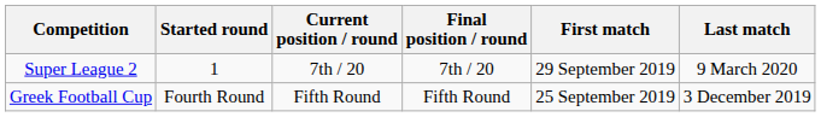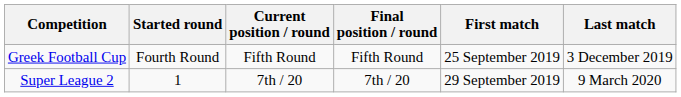rows swapped: Super League 2 <-> Greek Football Cup
